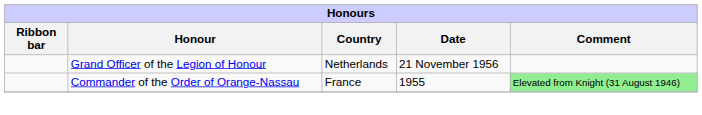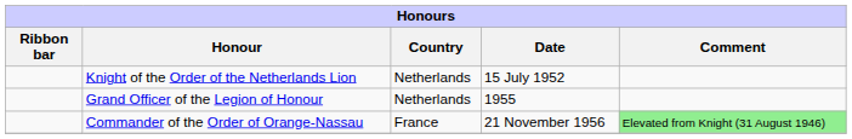+ row: Knight of the Order of the Netherlands Lion | Netherlands | 15 July 1952
Grand Officer of the Legion of Honour | Date: 21 November 1956 -> 1955
Commander of the Order of Orange-Nassau | Date: 1955 -> 21 November 1956
